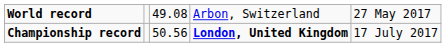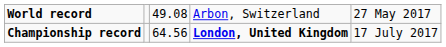Championship record | column 3: 50.56 -> 64.56
